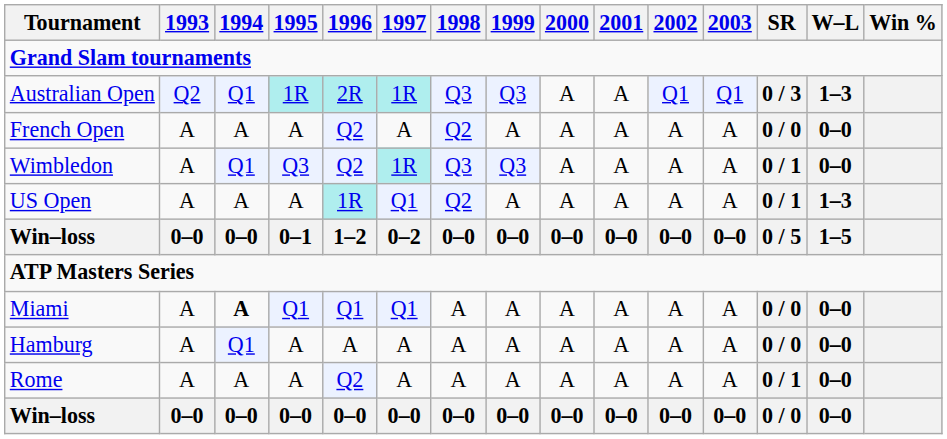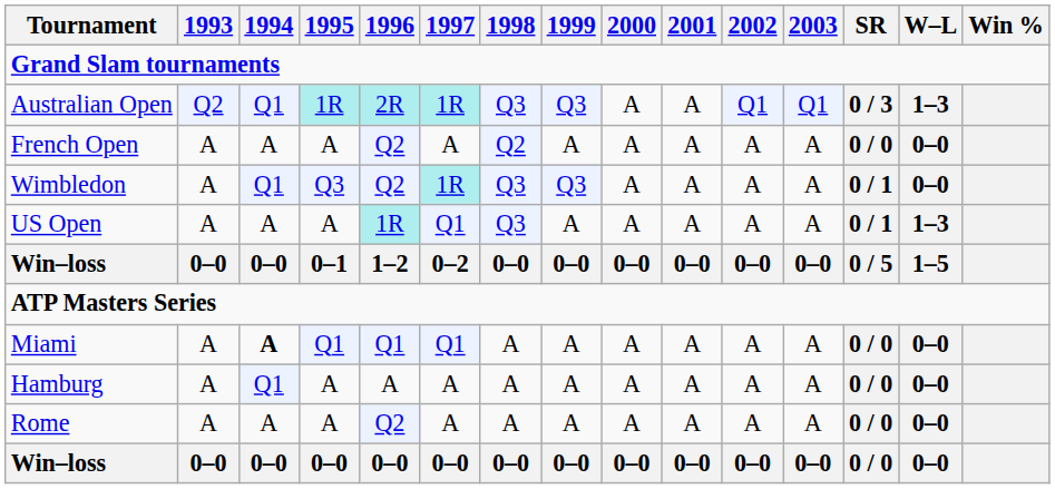US Open | 1998: Q2 -> Q3
Rome | SR: 0 / 1 -> 0 / 0
